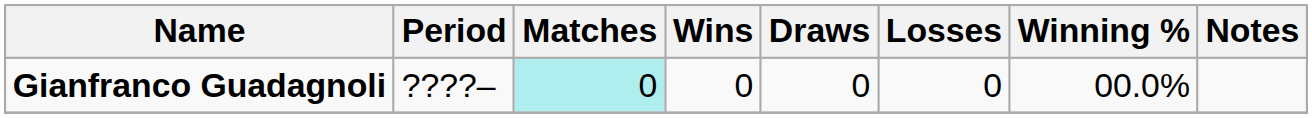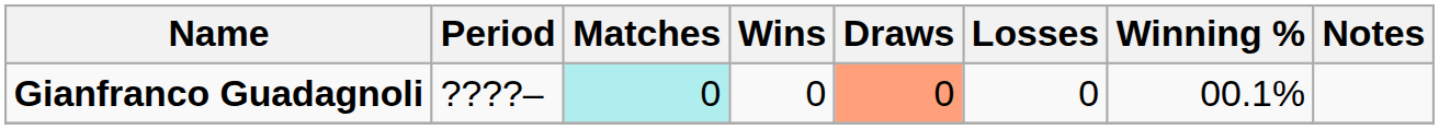Gianfranco Guadagnoli | Draws: no background -> lightsalmon background
Gianfranco Guadagnoli | Winning %: 00.0% -> 00.1%
